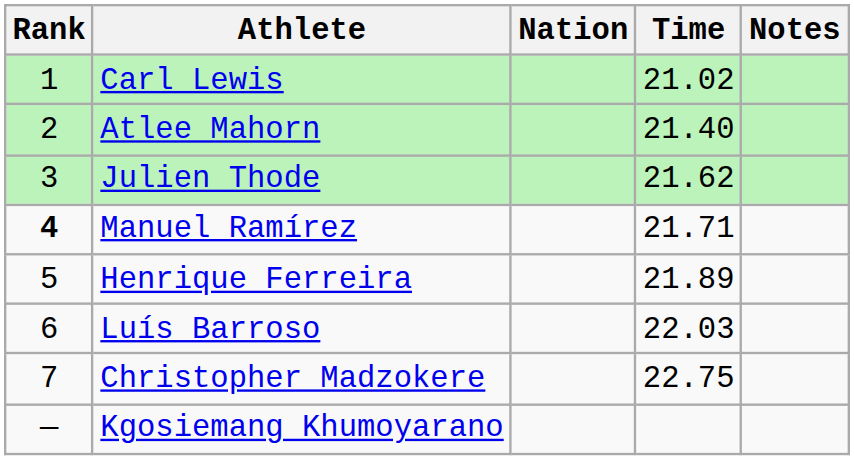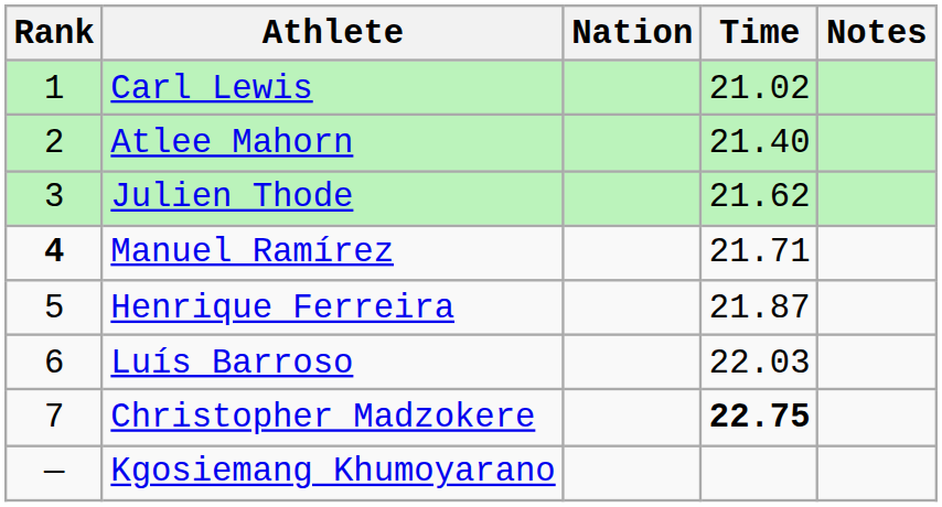Henrique Ferreira | Time: 21.89 -> 21.87
Christopher Madzokere | Time: normal -> bold
